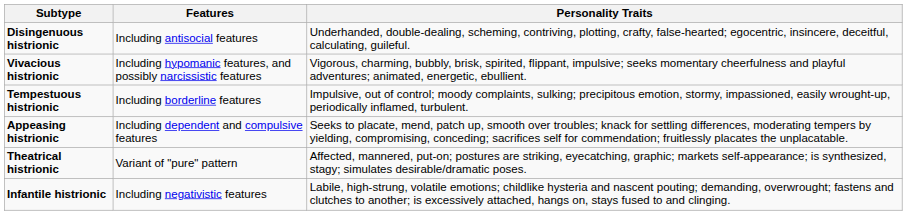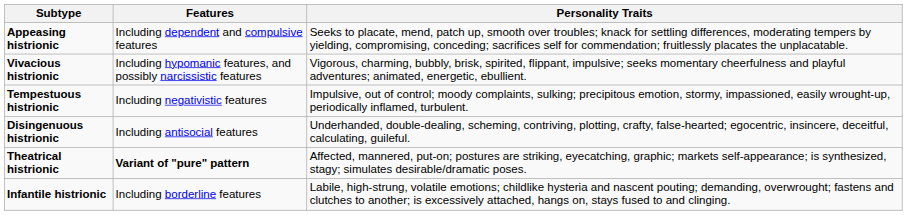rows swapped: Appeasing histrionic <-> Disingenuous histrionic
Tempestuous histrionic | Features: Including borderline features -> Including negativistic features
Theatrical histrionic | Features: normal -> bold
Infantile histrionic | Features: Including negativistic features -> Including borderline features
